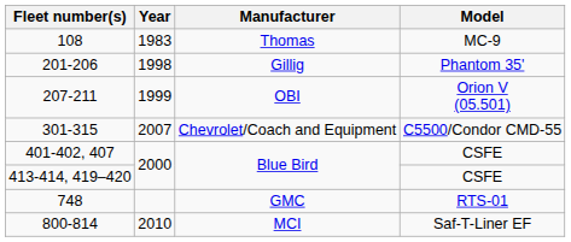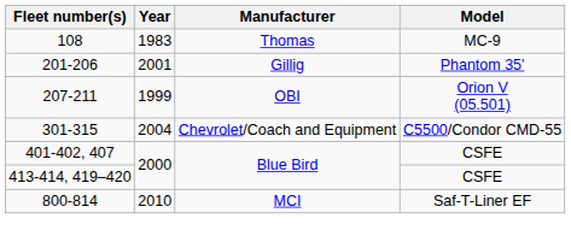201-206 | Year: 1998 -> 2001
301-315 | Year: 2007 -> 2004
- row: 748 | GMC | RTS-01
